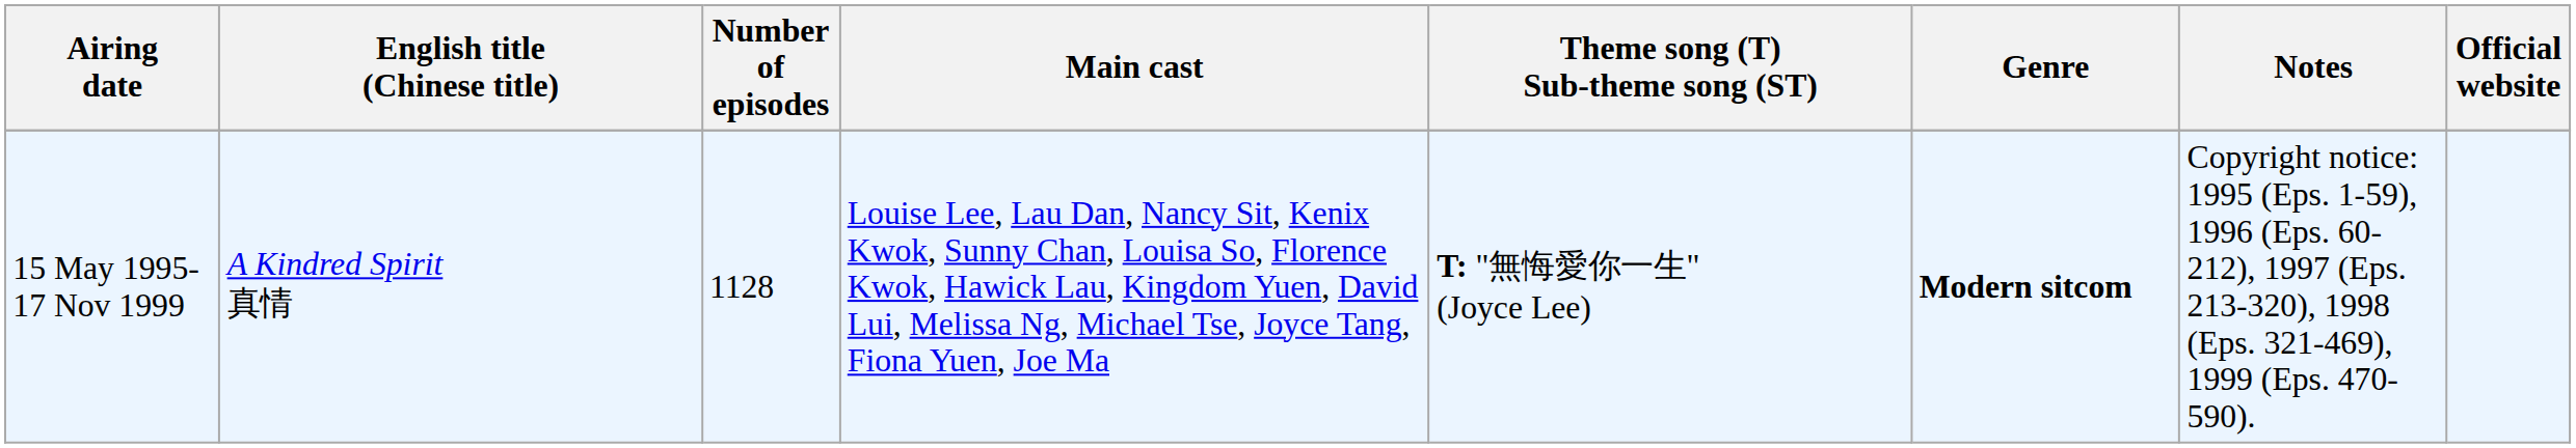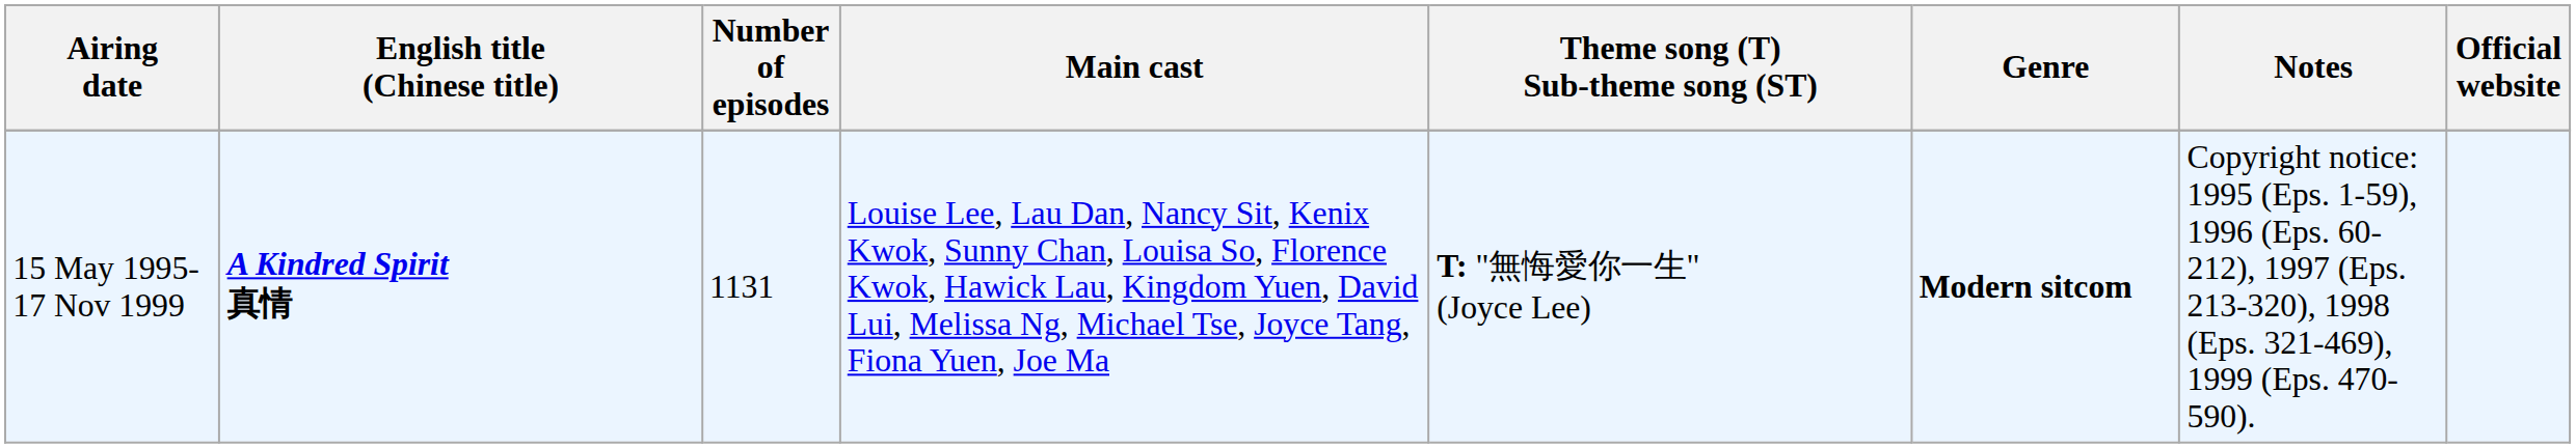15 May 1995- 17 Nov 1999 | English title (Chinese title): normal -> bold
15 May 1995- 17 Nov 1999 | Number of episodes: 1128 -> 1131
